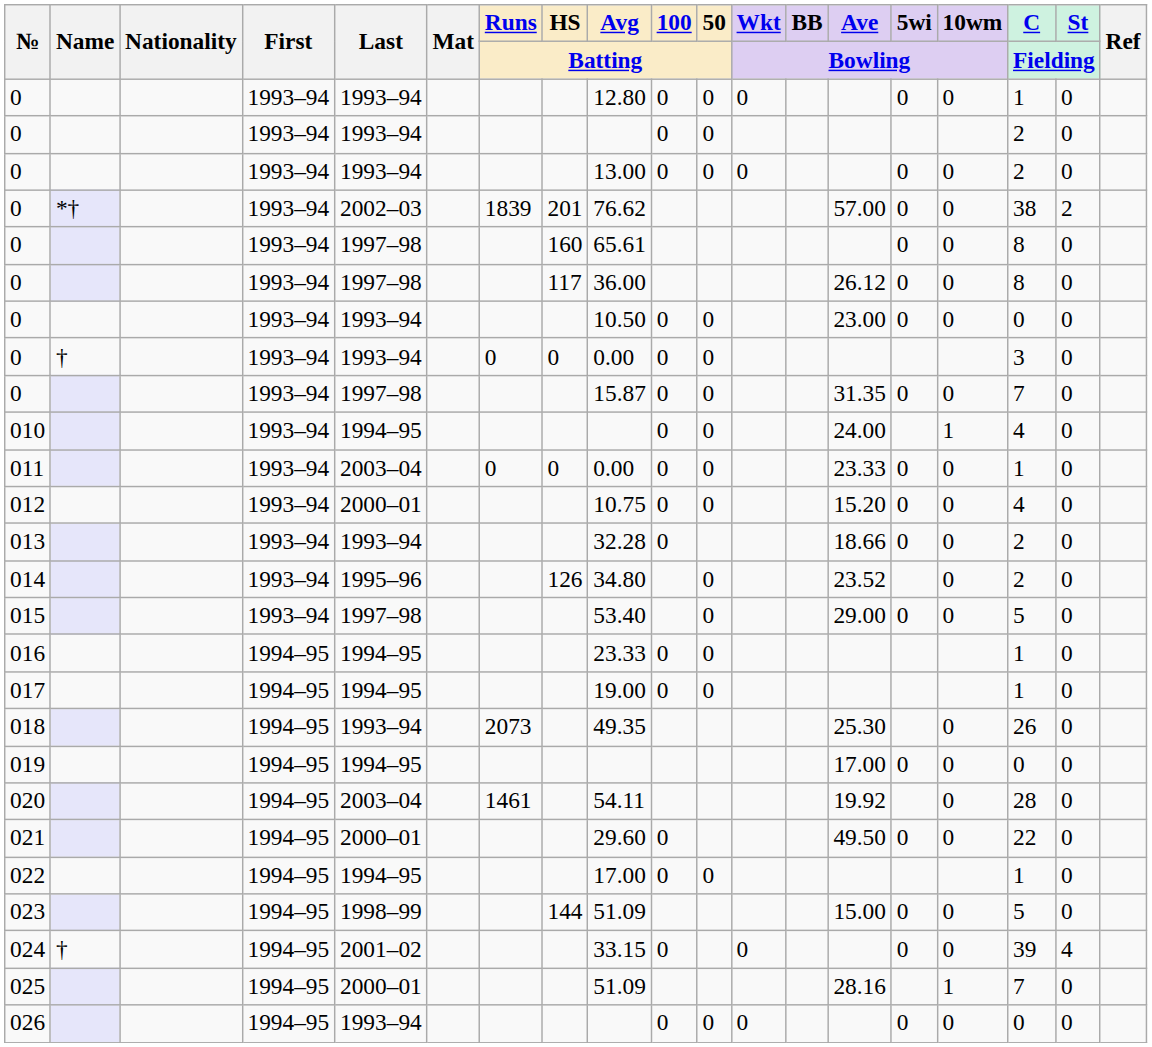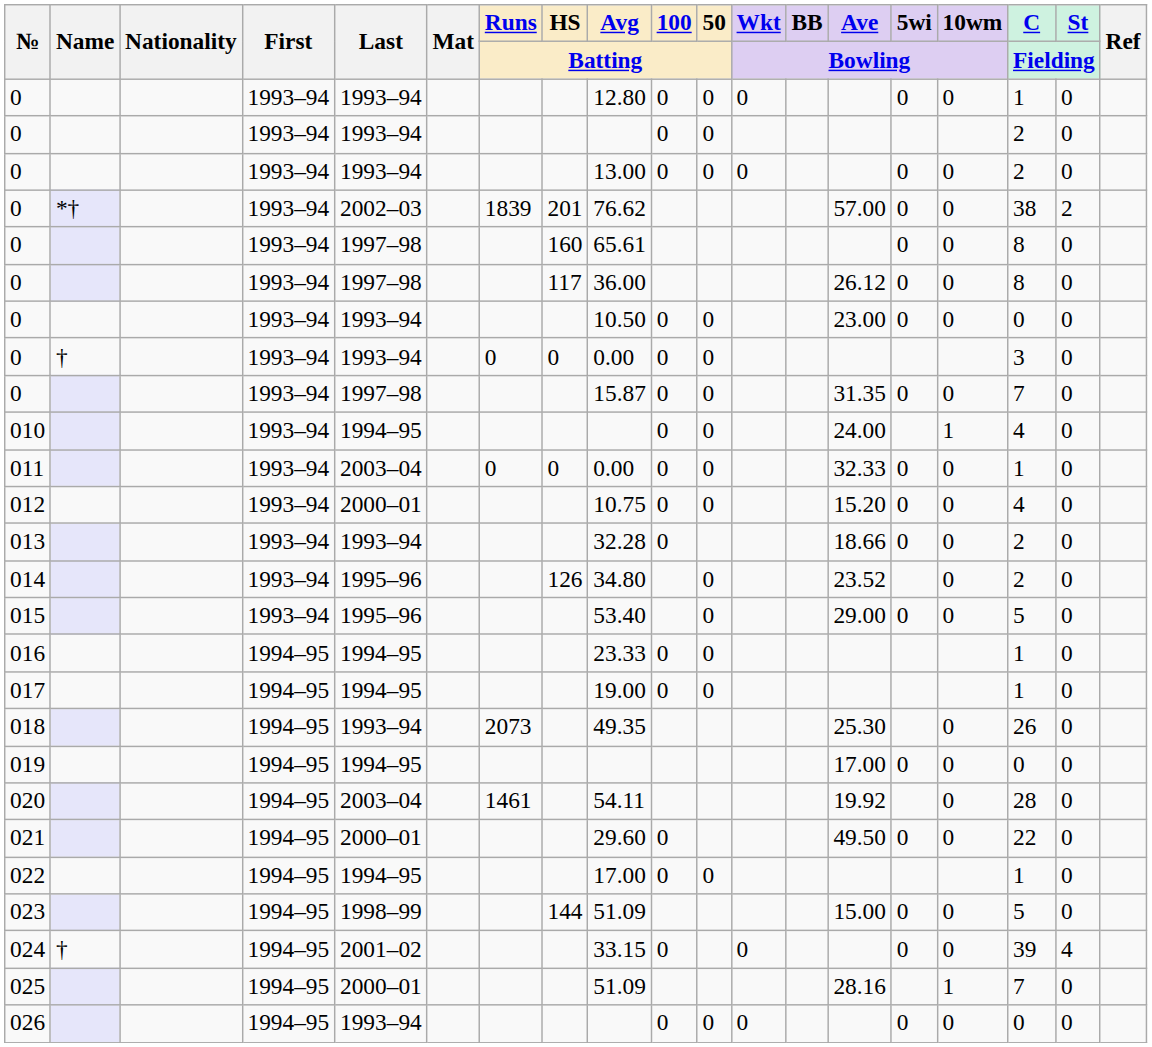011 | Ave / Bowling: 23.33 -> 32.33
015 | Last: 1997–98 -> 1995–96
